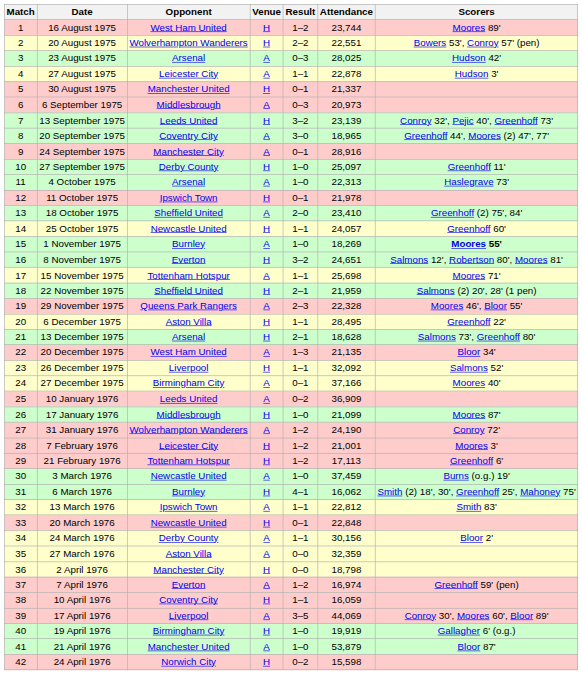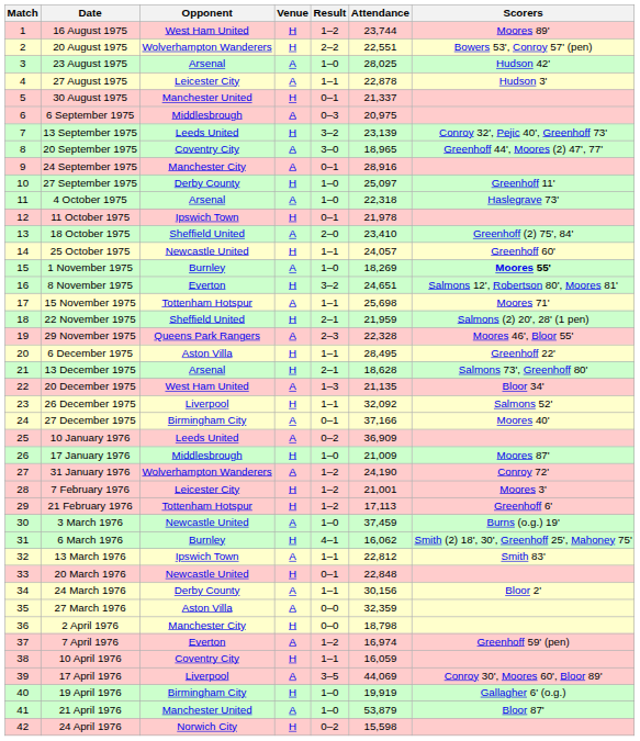23 August 1975 | Result: 0–3 -> 1–0
6 September 1975 | Attendance: 20,973 -> 20,975
4 October 1975 | Attendance: 22,313 -> 22,318
17 January 1976 | Attendance: 21,099 -> 21,009
